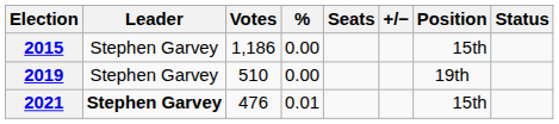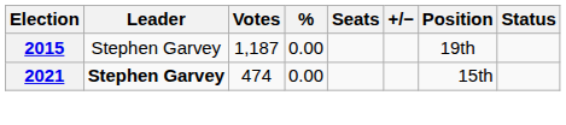2015 | Votes: 1,186 -> 1,187
2015 | Position: 15th -> 19th
- row: 2019 | Stephen Garvey | 510 | 0.00 | 19th
2021 | Votes: 476 -> 474
2021 | %: 0.01 -> 0.00
